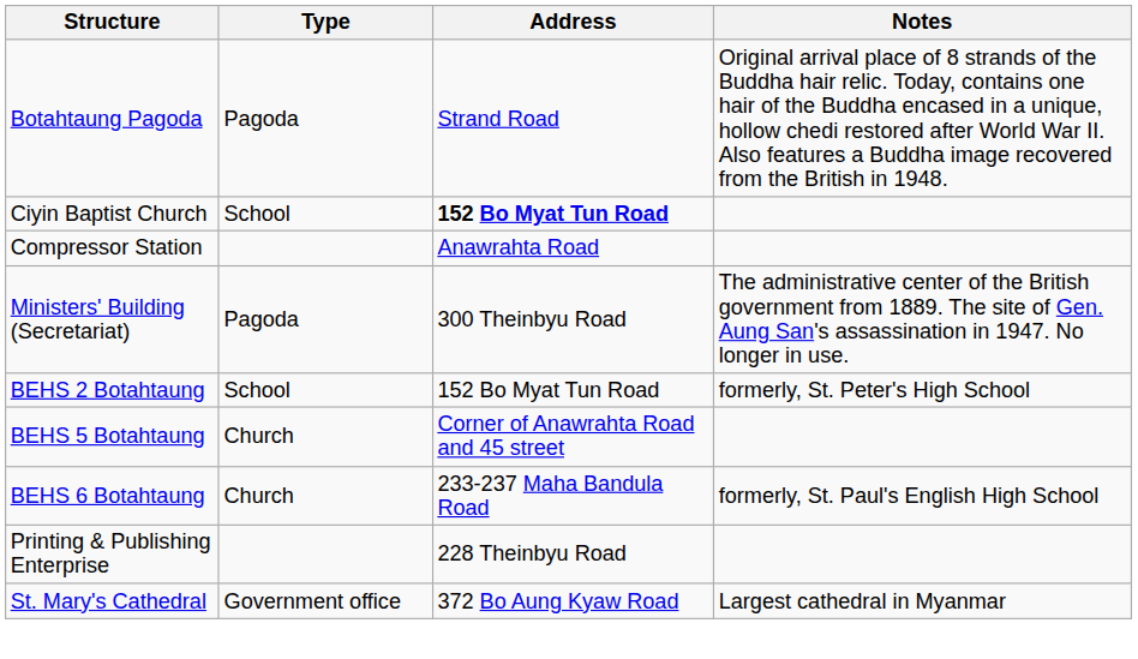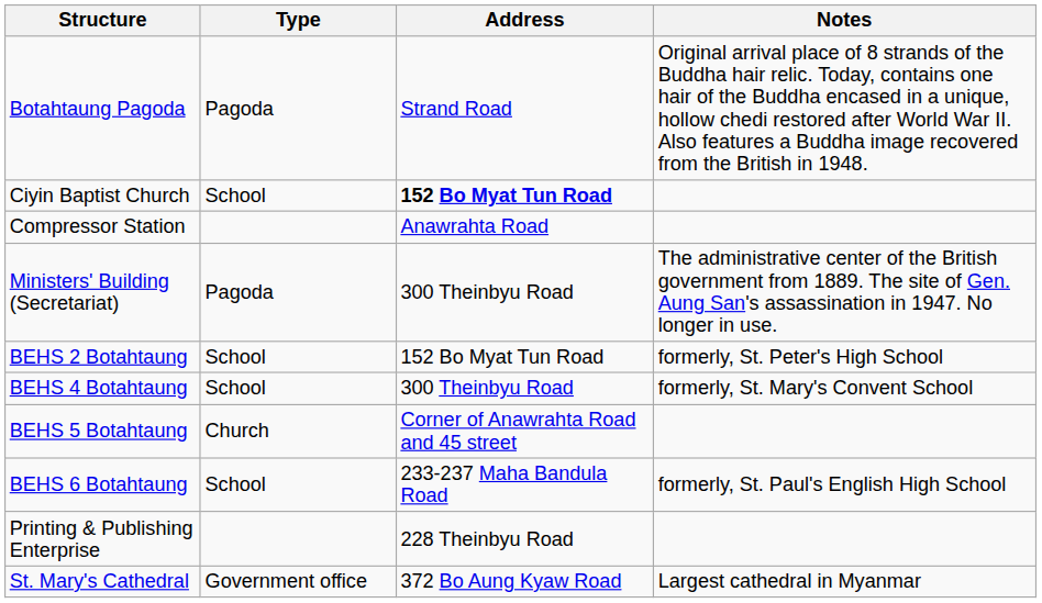+ row: BEHS 4 Botahtaung | School | 300 Theinbyu Road | formerly, St. Mary's Convent School
BEHS 6 Botahtaung | Type: Church -> School
